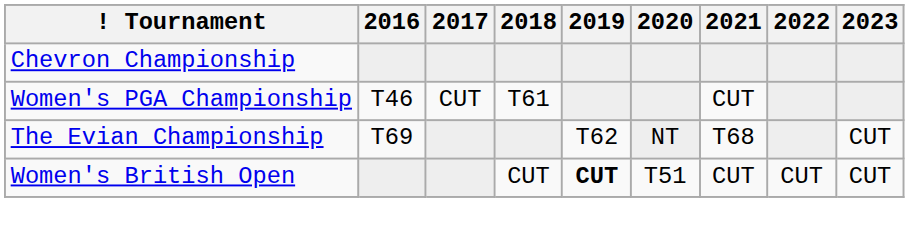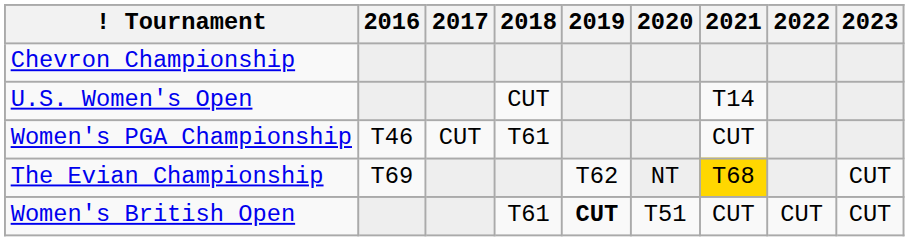+ row: U.S. Women's Open | CUT | T14
The Evian Championship | 2021: no background -> gold background
Women's British Open | 2018: CUT -> T61
